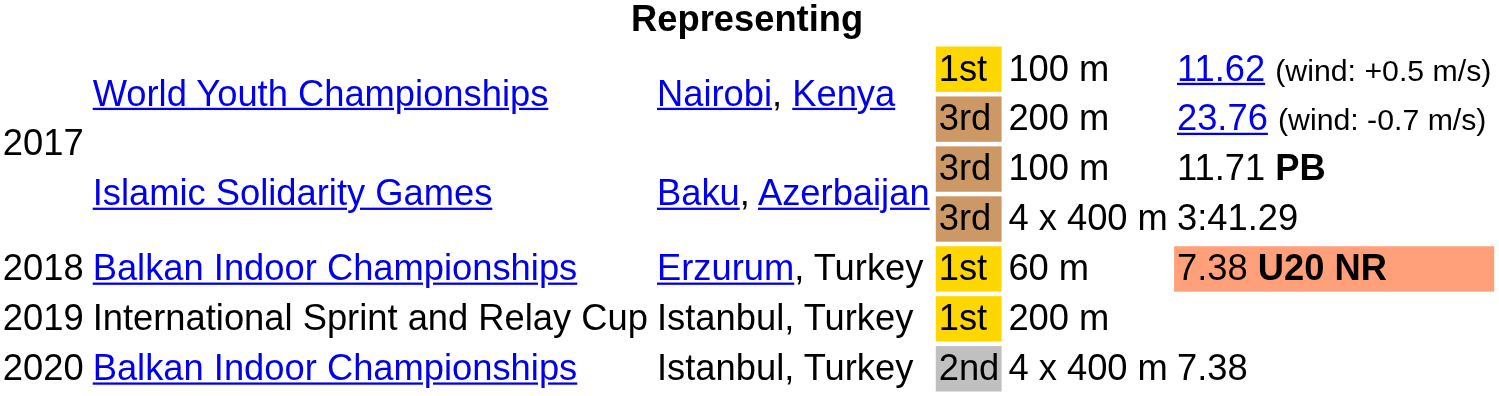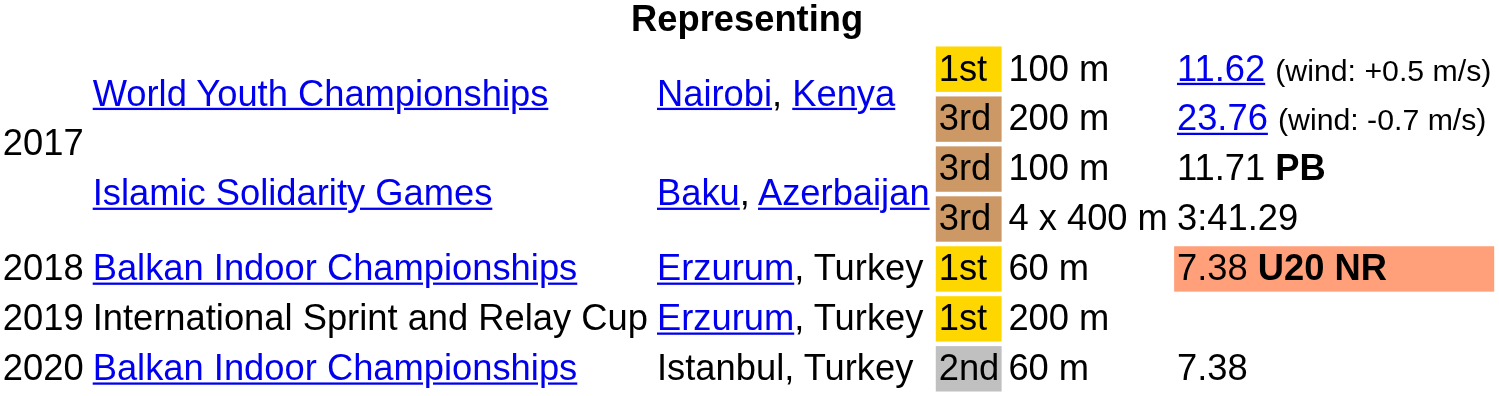2019 | column 3: Istanbul, Turkey -> Erzurum, Turkey
2020 | column 5: 4 x 400 m -> 60 m
